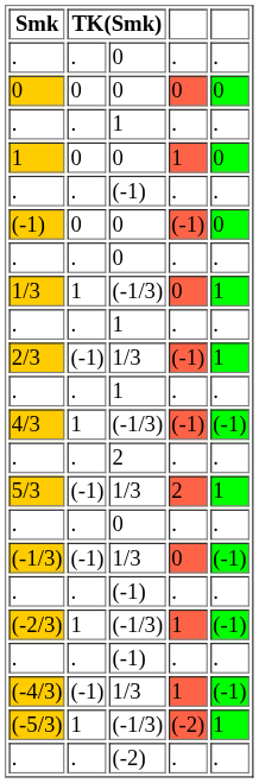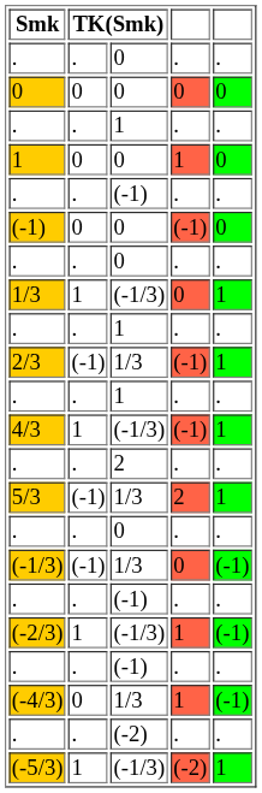4/3 | column 5: (-1) -> 1
(-4/3) | column 2: (-1) -> 0
rows swapped: . / (-2) <-> (-5/3)
